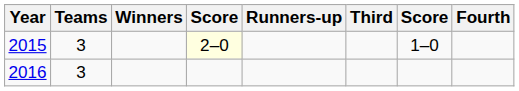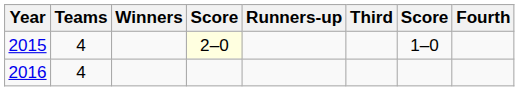2015 | Teams: 3 -> 4
2016 | Teams: 3 -> 4
